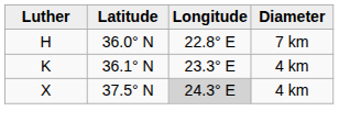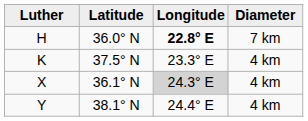H | Longitude: normal -> bold
K | Latitude: 36.1° N -> 37.5° N
X | Latitude: 37.5° N -> 36.1° N
+ row: Y | 38.1° N | 24.4° E | 4 km
